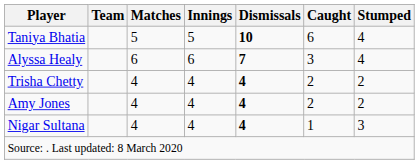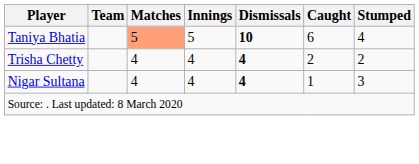Taniya Bhatia | Matches: no background -> lightsalmon background
- row: Alyssa Healy | 6 | 6 | 7 | 3 | 4
- row: Amy Jones | 4 | 4 | 4 | 2 | 2
